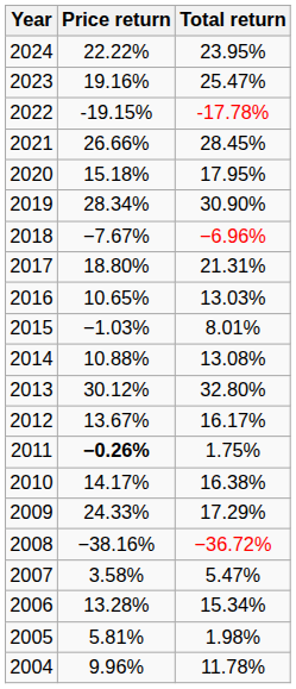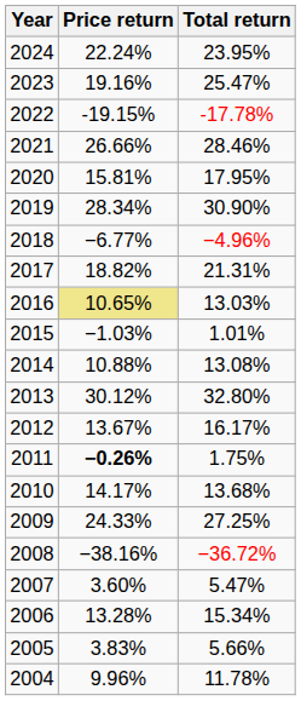2024 | Price return: 22.22% -> 22.24%
2021 | Total return: 28.45% -> 28.46%
2020 | Price return: 15.18% -> 15.81%
2018 | Price return: −7.67% -> −6.77%
2018 | Total return: −6.96% -> −4.96%
2017 | Price return: 18.80% -> 18.82%
2016 | Price return: no background -> khaki background
2015 | Total return: 8.01% -> 1.01%
2010 | Total return: 16.38% -> 13.68%
2009 | Total return: 17.29% -> 27.25%
2007 | Price return: 3.58% -> 3.60%
2005 | Price return: 5.81% -> 3.83%
2005 | Total return: 1.98% -> 5.66%
